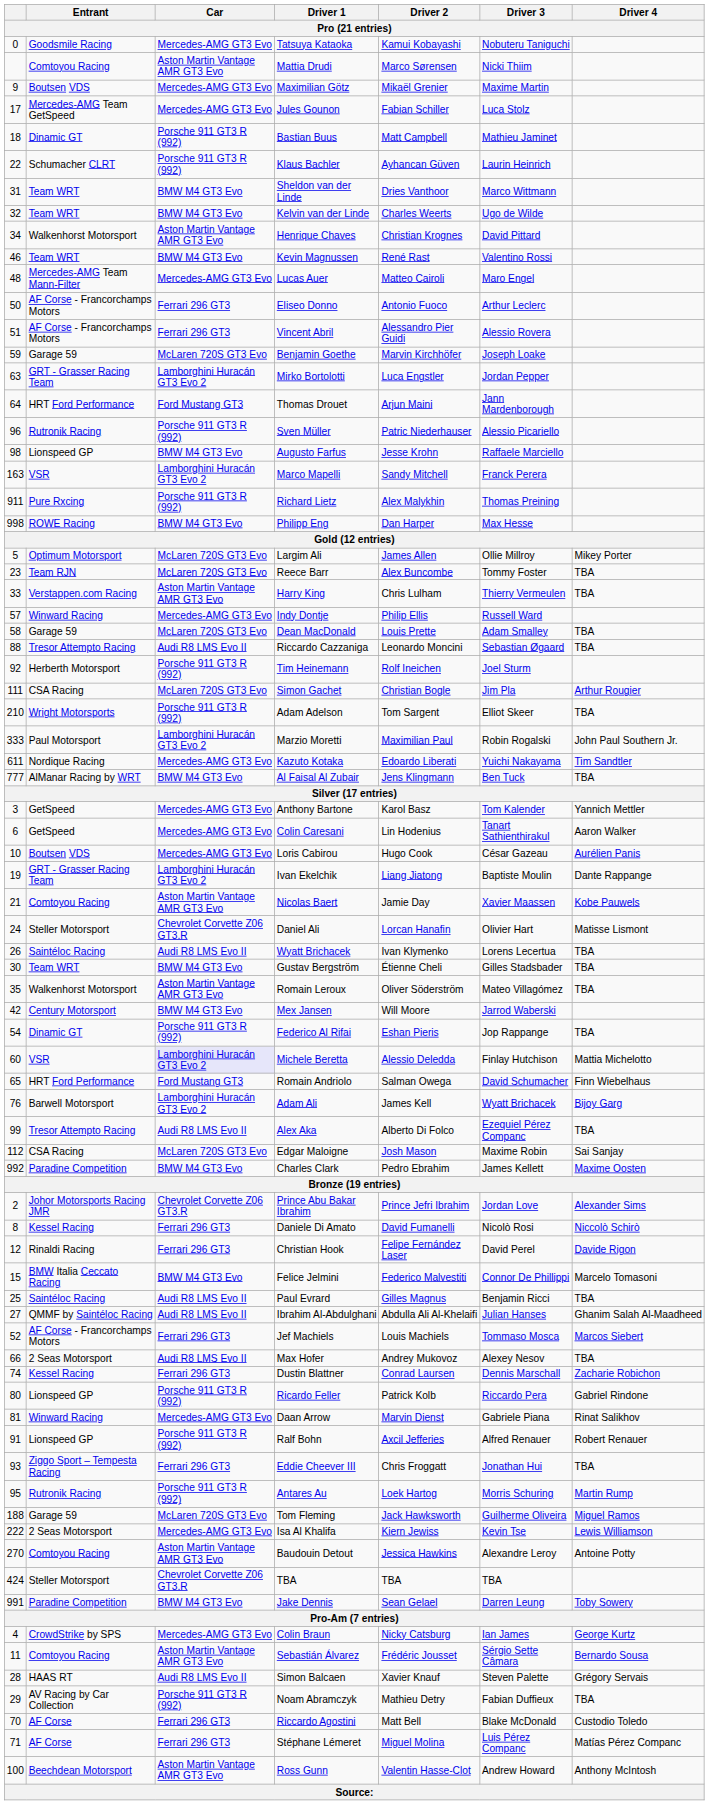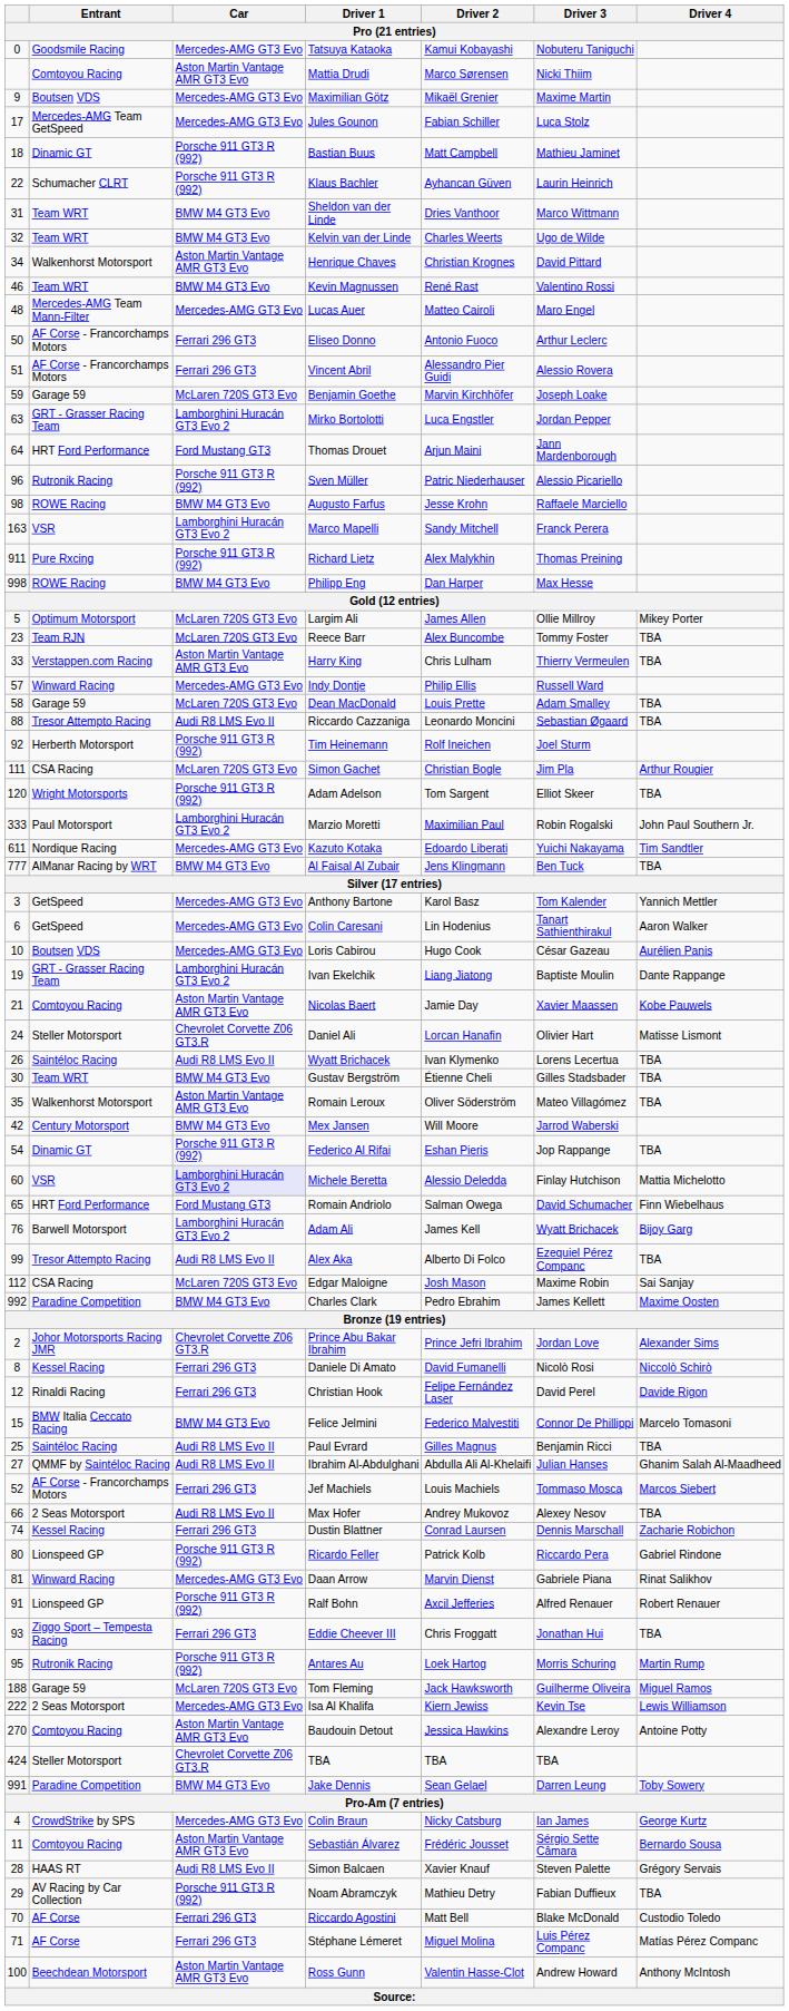Augusto Farfus | Entrant: Lionspeed GP -> ROWE Racing
Adam Adelson | column 1: 210 -> 120
